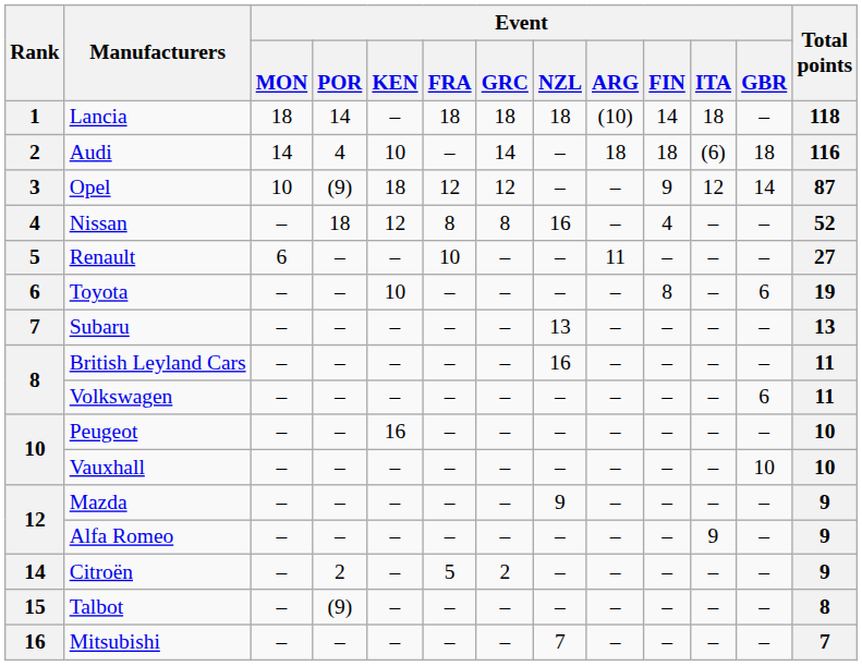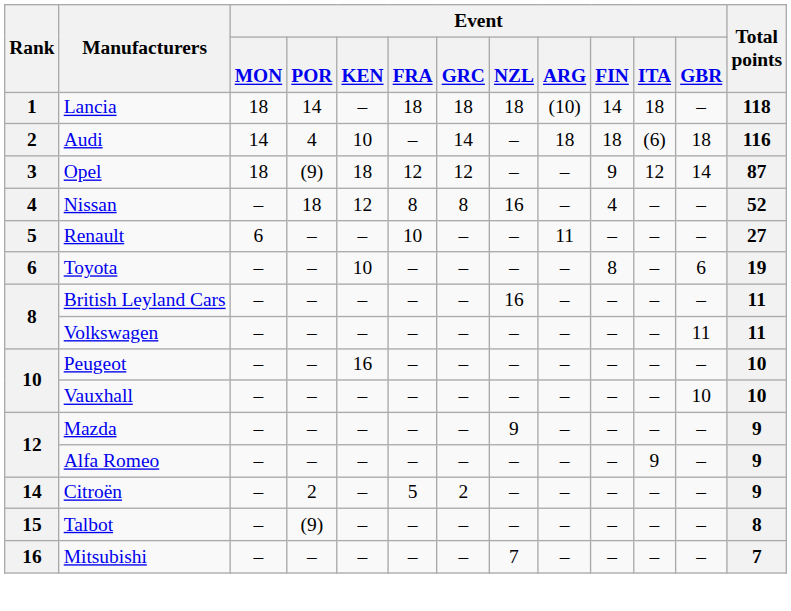Opel | Event / MON: 10 -> 18
- row: 7 | Subaru | – | – | – | – | – | 13 | – | – | – | – | 13
Volkswagen | Event / GBR: 6 -> 11
